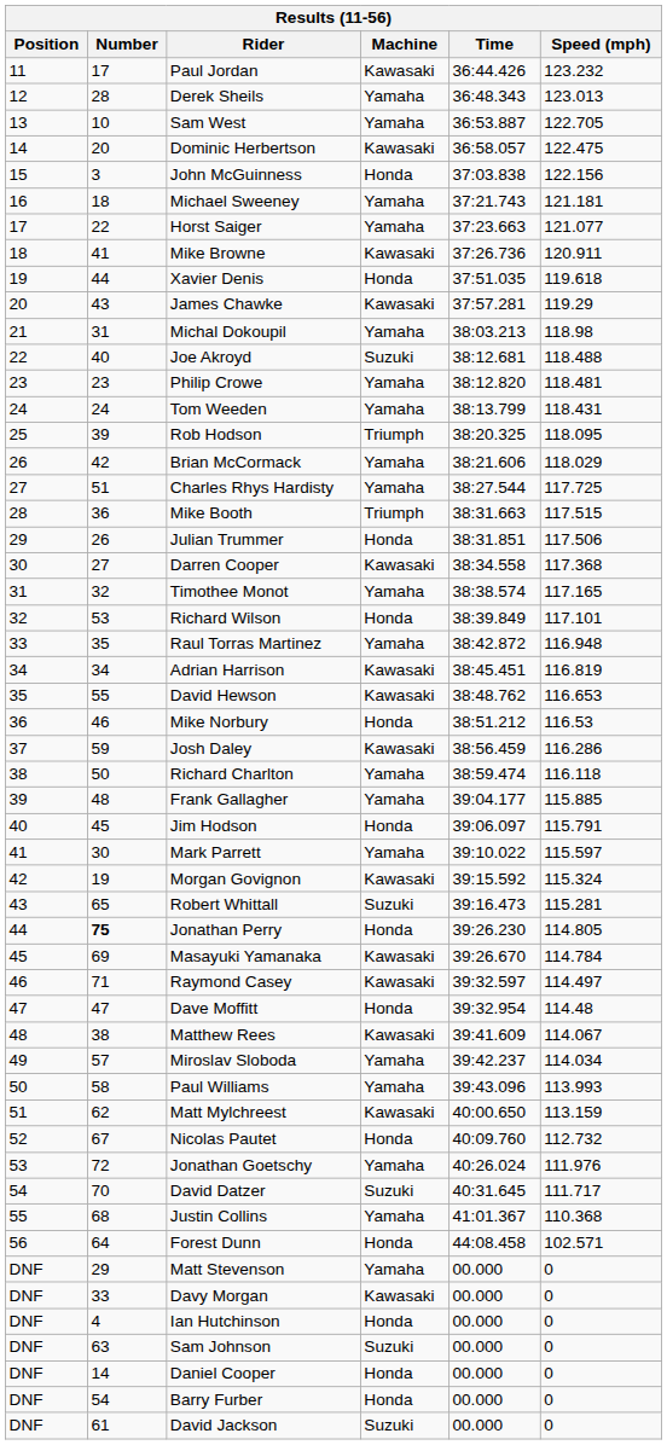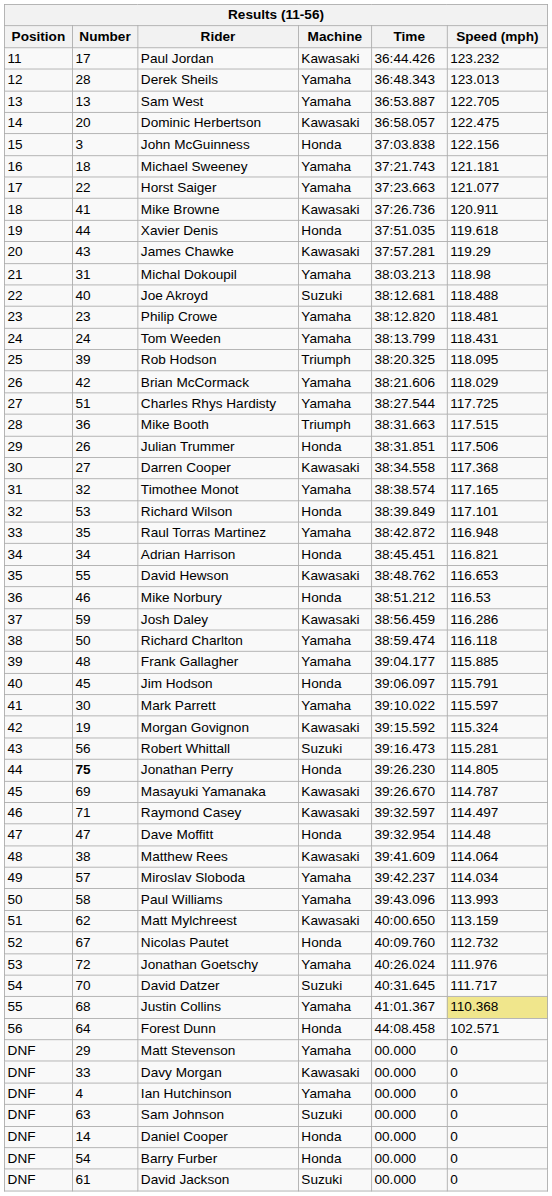Sam West | Number: 10 -> 13
Adrian Harrison | Machine: Kawasaki -> Honda
Adrian Harrison | Speed (mph): 116.819 -> 116.821
Robert Whittall | Number: 65 -> 56
Masayuki Yamanaka | Speed (mph): 114.784 -> 114.787
Matthew Rees | Speed (mph): 114.067 -> 114.064
Justin Collins | Speed (mph): no background -> khaki background
Ian Hutchinson | Machine: Honda -> Yamaha
